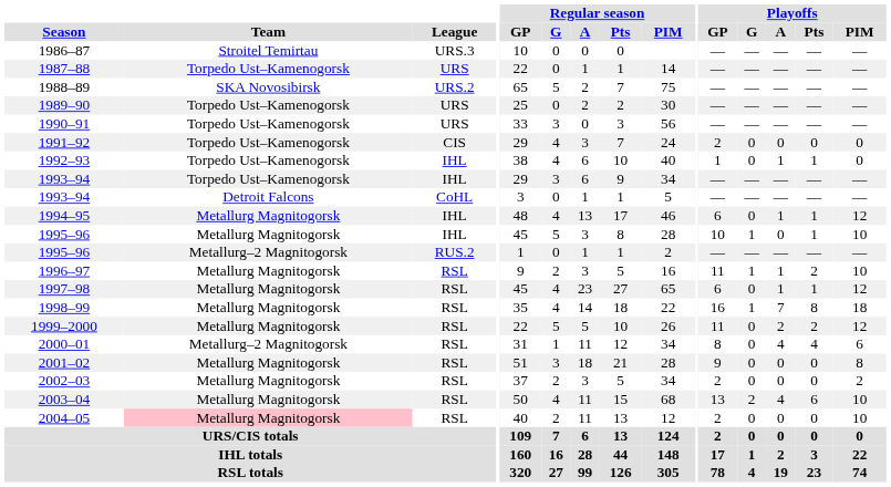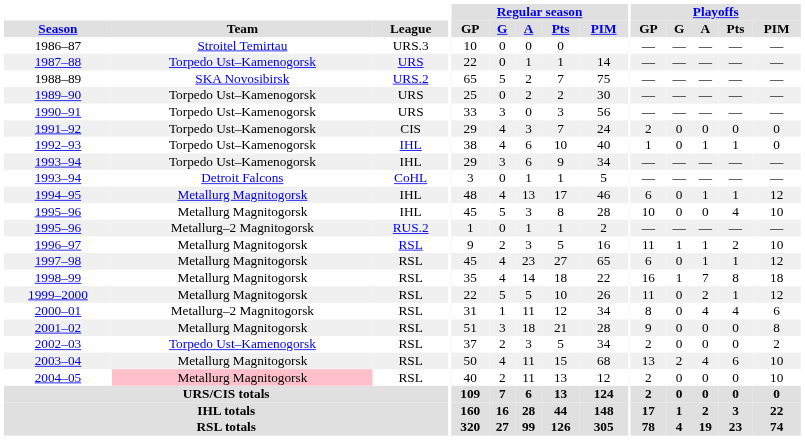1995–96 / IHL | Playoffs / G: 1 -> 0
1995–96 / IHL | Playoffs / Pts: 1 -> 4
1999–2000 | Playoffs / Pts: 2 -> 1
2002–03 | Team: Metallurg Magnitogorsk -> Torpedo Ust–Kamenogorsk
